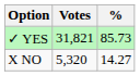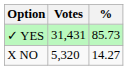✓ YES | Votes: 31,821 -> 31,431
